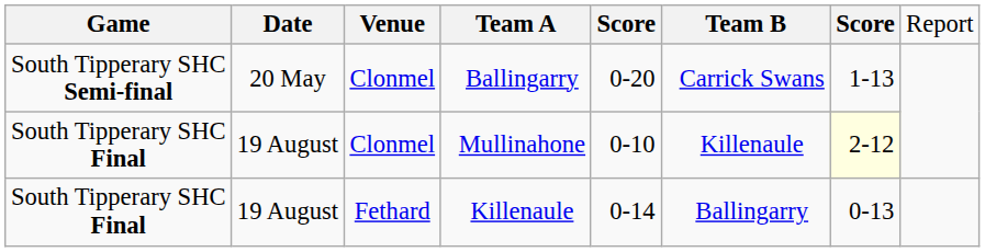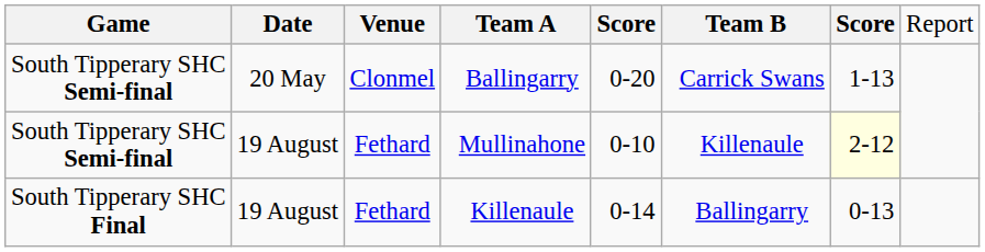Mullinahone | column 1: South Tipperary SHC Final -> South Tipperary SHC Semi-final
Mullinahone | column 3: Clonmel -> Fethard
